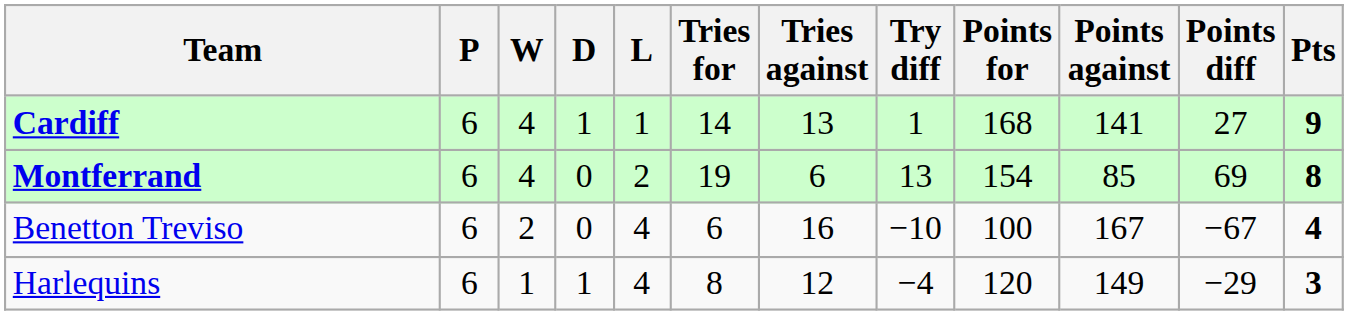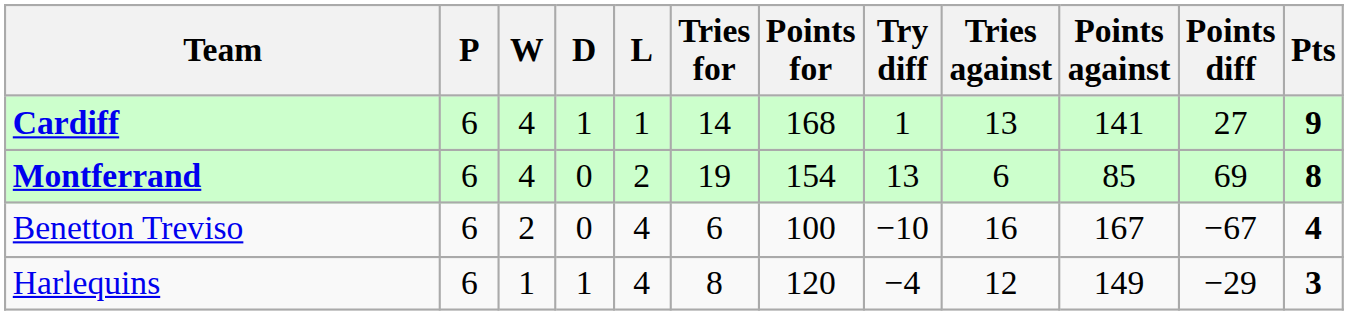columns swapped: Tries against <-> Points for
